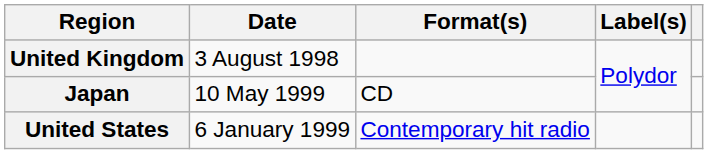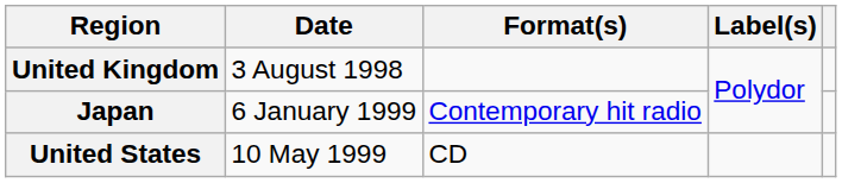Japan | Date: 10 May 1999 -> 6 January 1999
Japan | Format(s): CD -> Contemporary hit radio
United States | Date: 6 January 1999 -> 10 May 1999
United States | Format(s): Contemporary hit radio -> CD
